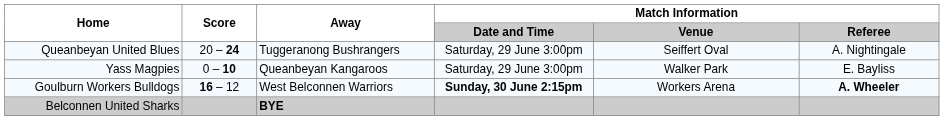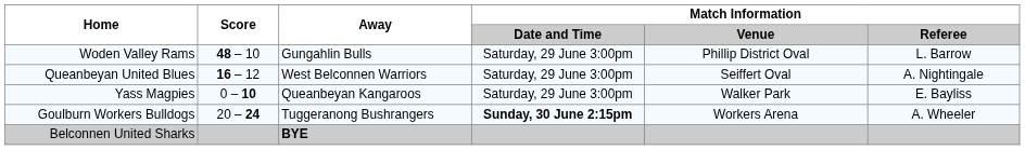+ row: Woden Valley Rams | 48 – 10 | Gungahlin Bulls | Saturday, 29 June 3:00pm | Phillip District Oval | L. Barrow
Queanbeyan United Blues | Score: 20 – 24 -> 16 – 12
Queanbeyan United Blues | Away: Tuggeranong Bushrangers -> West Belconnen Warriors
Goulburn Workers Bulldogs | Score: 16 – 12 -> 20 – 24
Goulburn Workers Bulldogs | Away: West Belconnen Warriors -> Tuggeranong Bushrangers
Goulburn Workers Bulldogs | Match Information / Referee: bold -> normal
